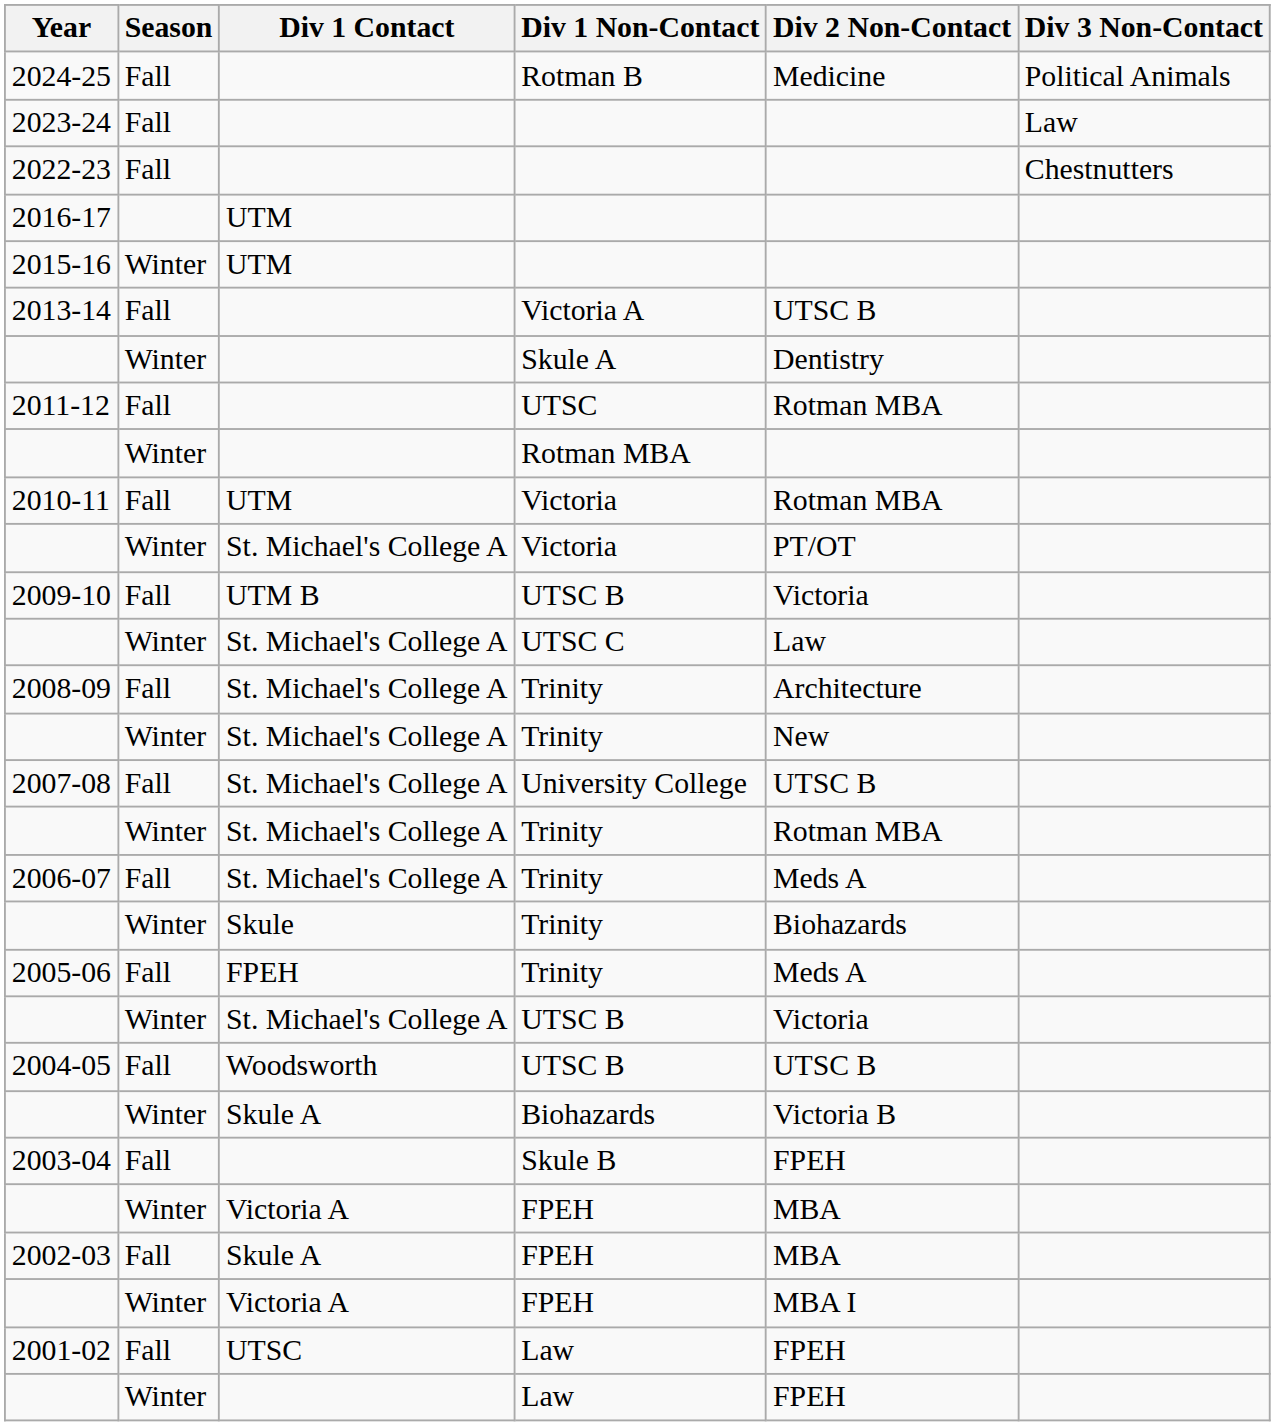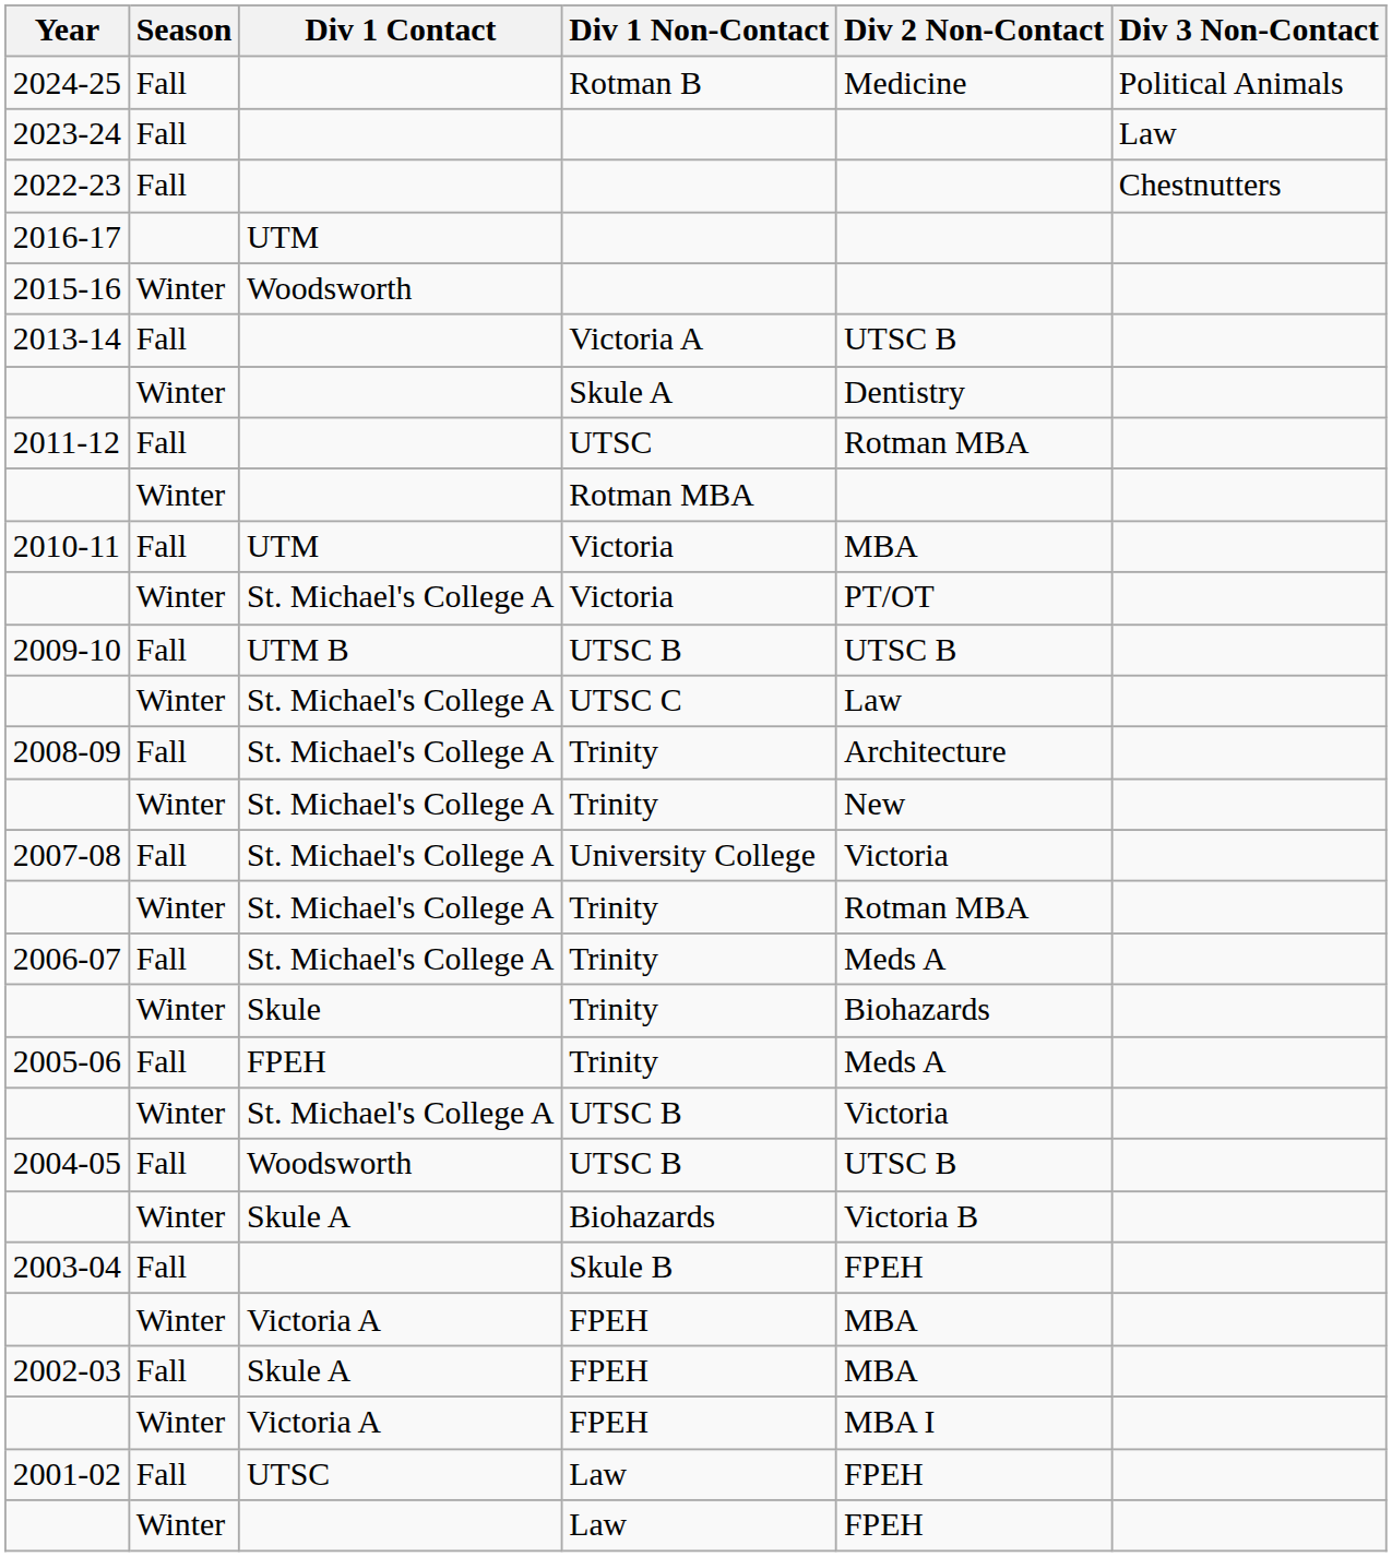2015-16 | Div 1 Contact: UTM -> Woodsworth
2010-11 | Div 2 Non-Contact: Rotman MBA -> MBA
2009-10 | Div 2 Non-Contact: Victoria -> UTSC B
2007-08 | Div 2 Non-Contact: UTSC B -> Victoria
